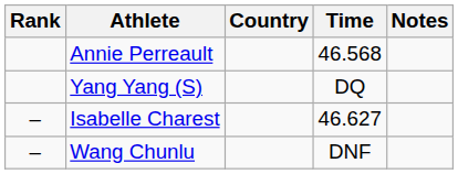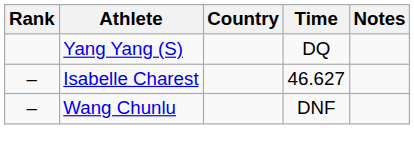- row: Annie Perreault | 46.568
